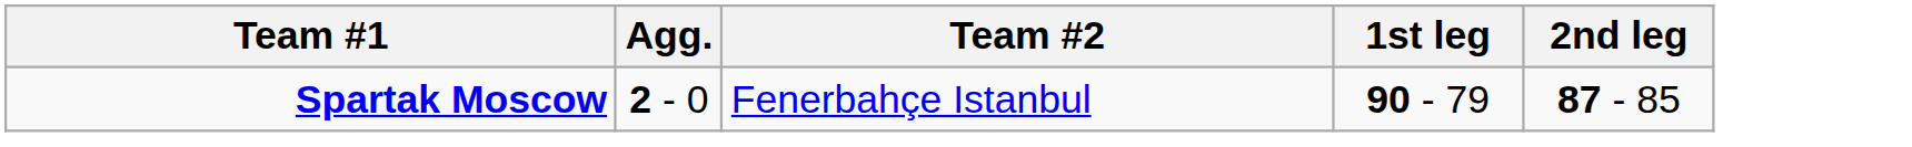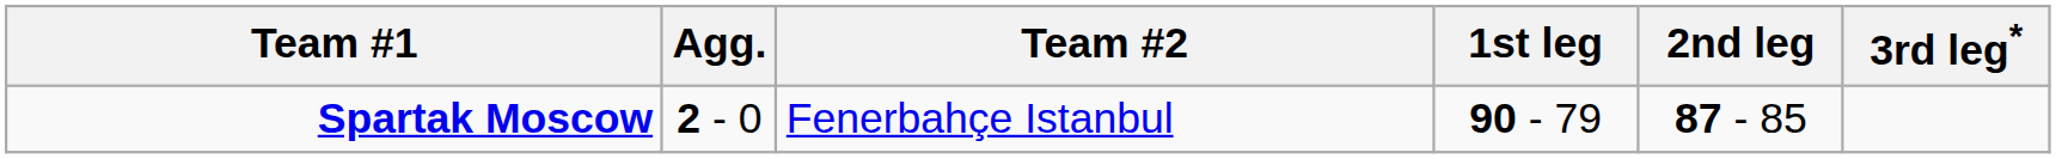+ column: 3rd leg*
